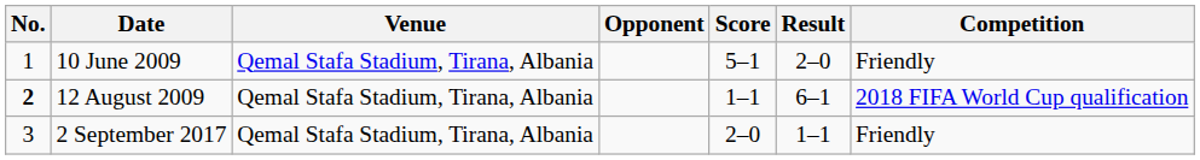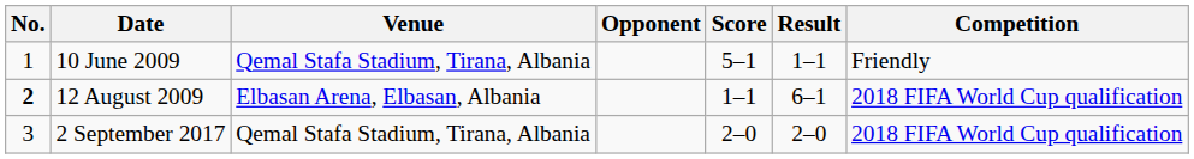10 June 2009 | Result: 2–0 -> 1–1
12 August 2009 | Venue: Qemal Stafa Stadium, Tirana, Albania -> Elbasan Arena, Elbasan, Albania
2 September 2017 | Result: 1–1 -> 2–0
2 September 2017 | Competition: Friendly -> 2018 FIFA World Cup qualification
